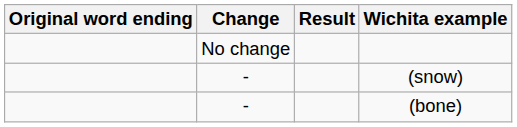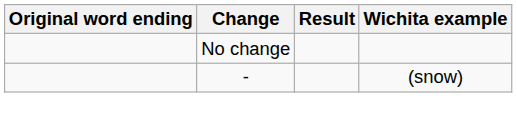- row: - | (bone)
